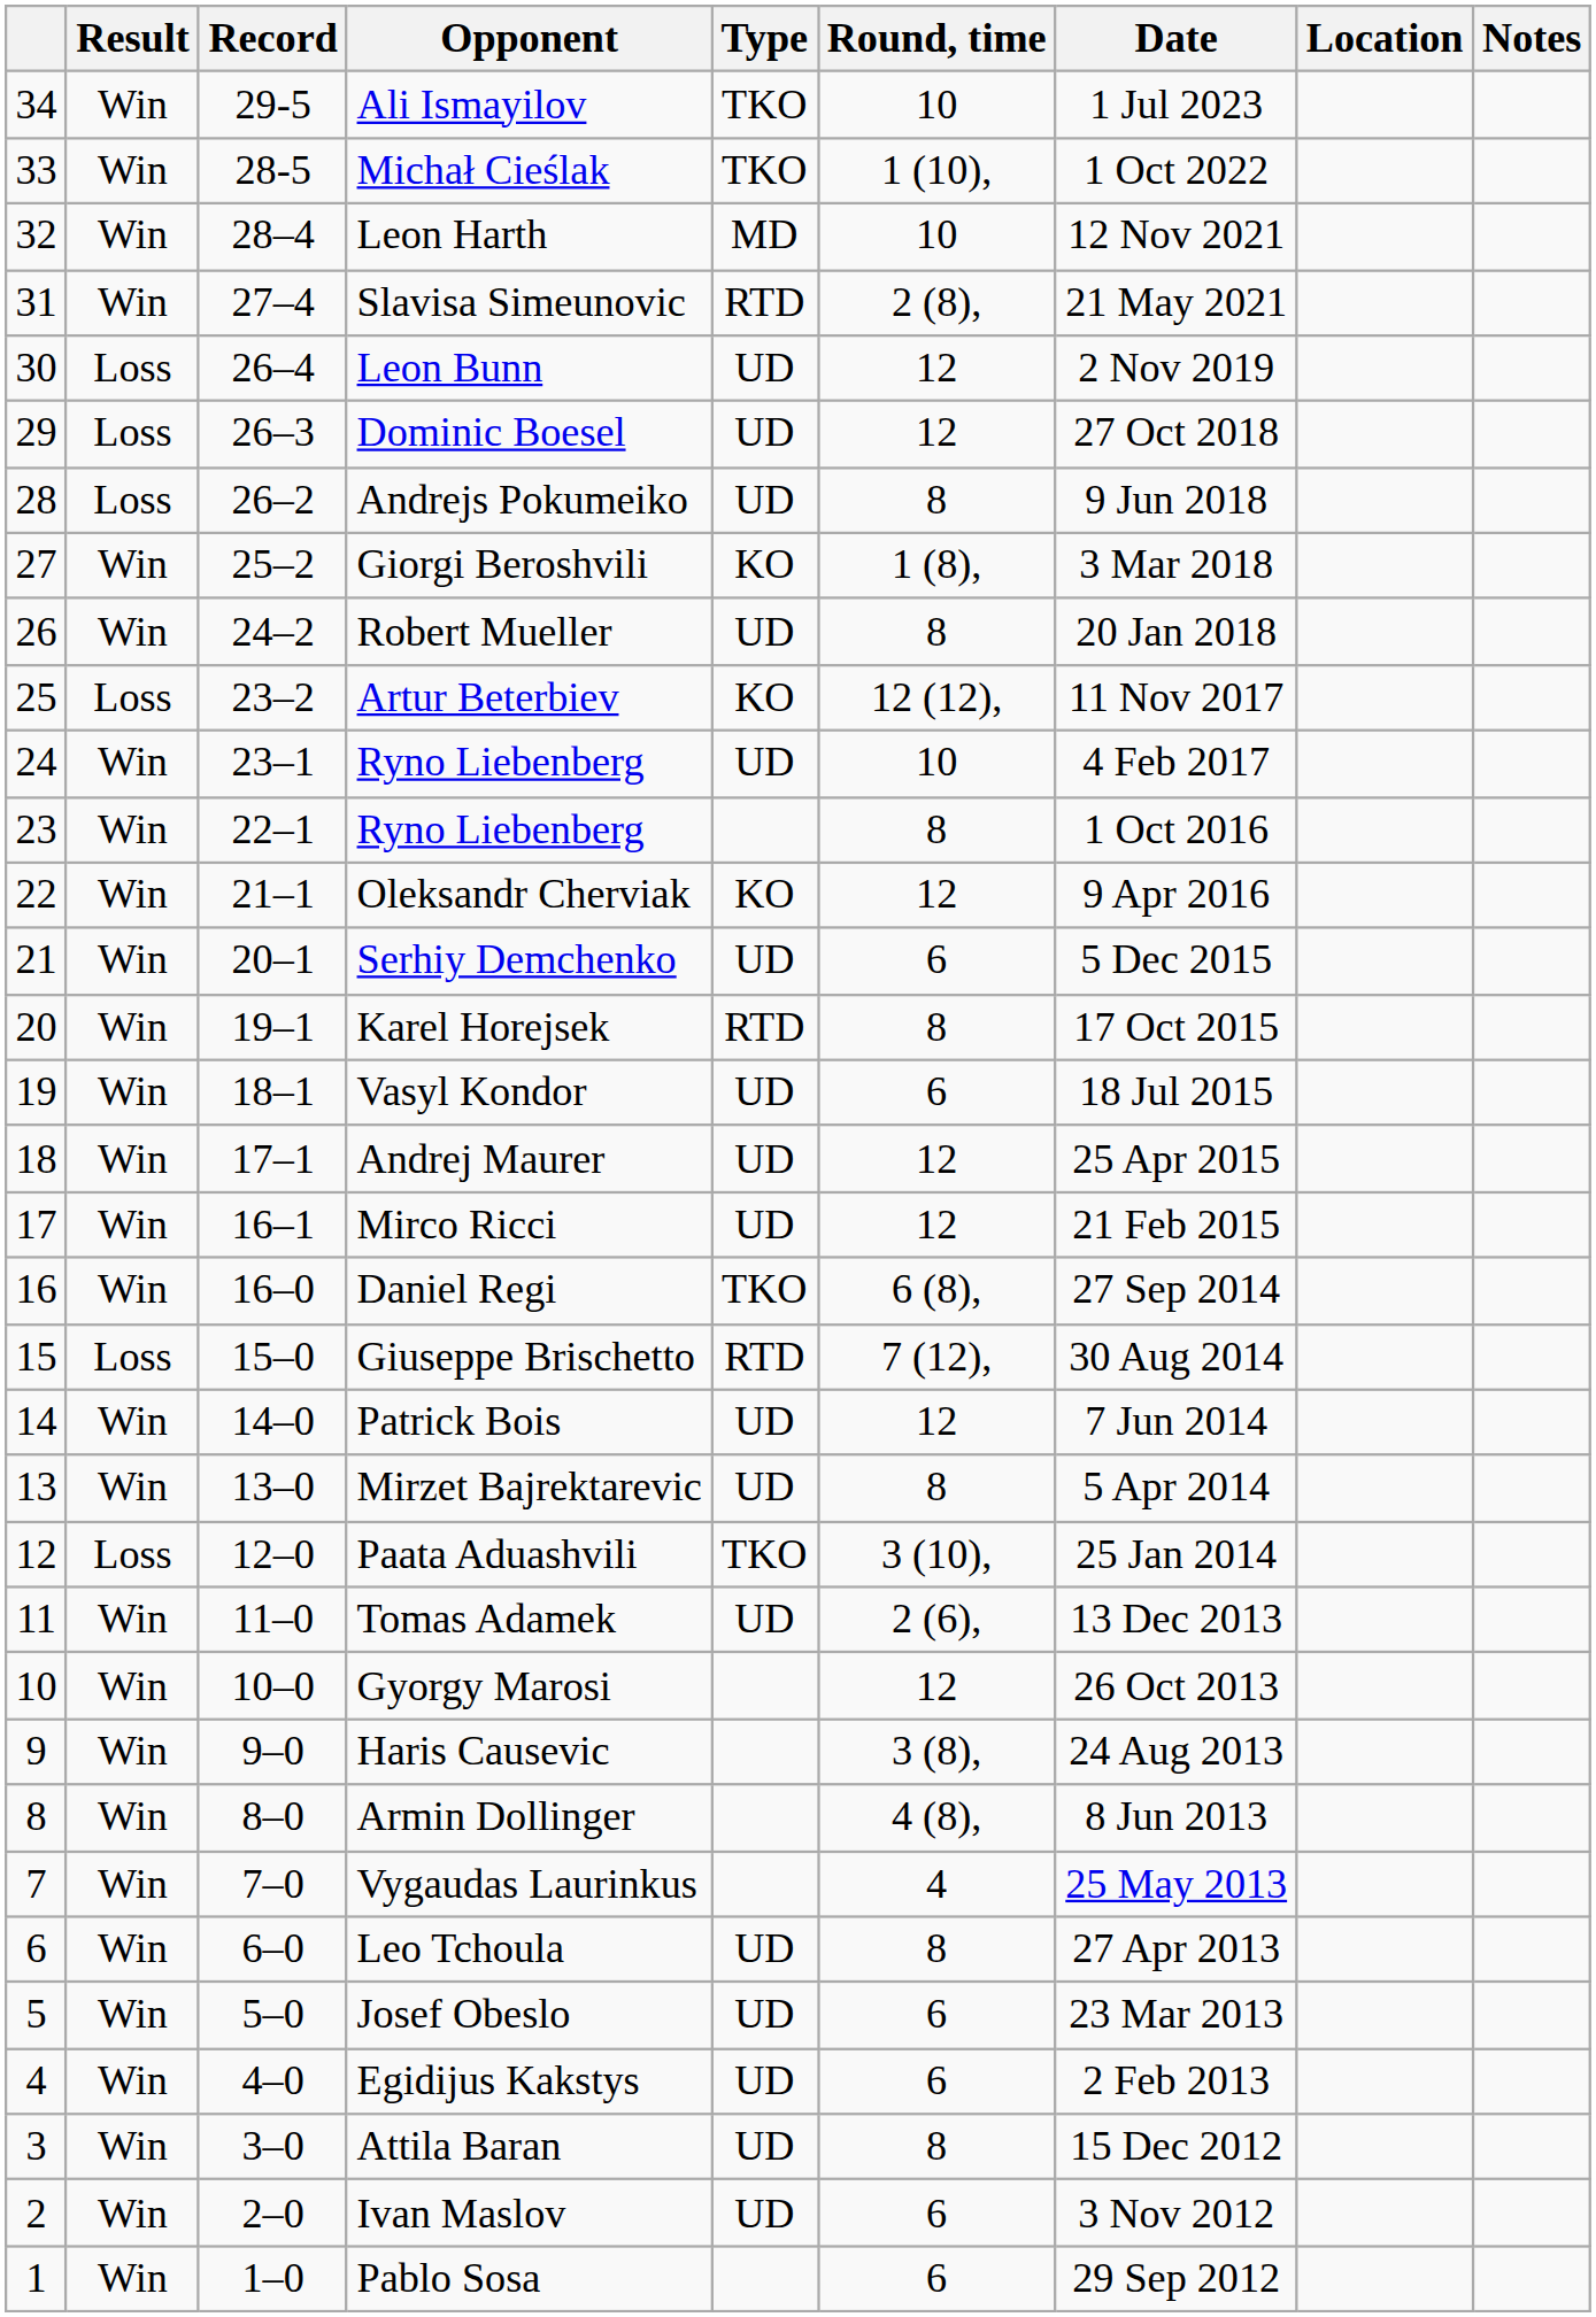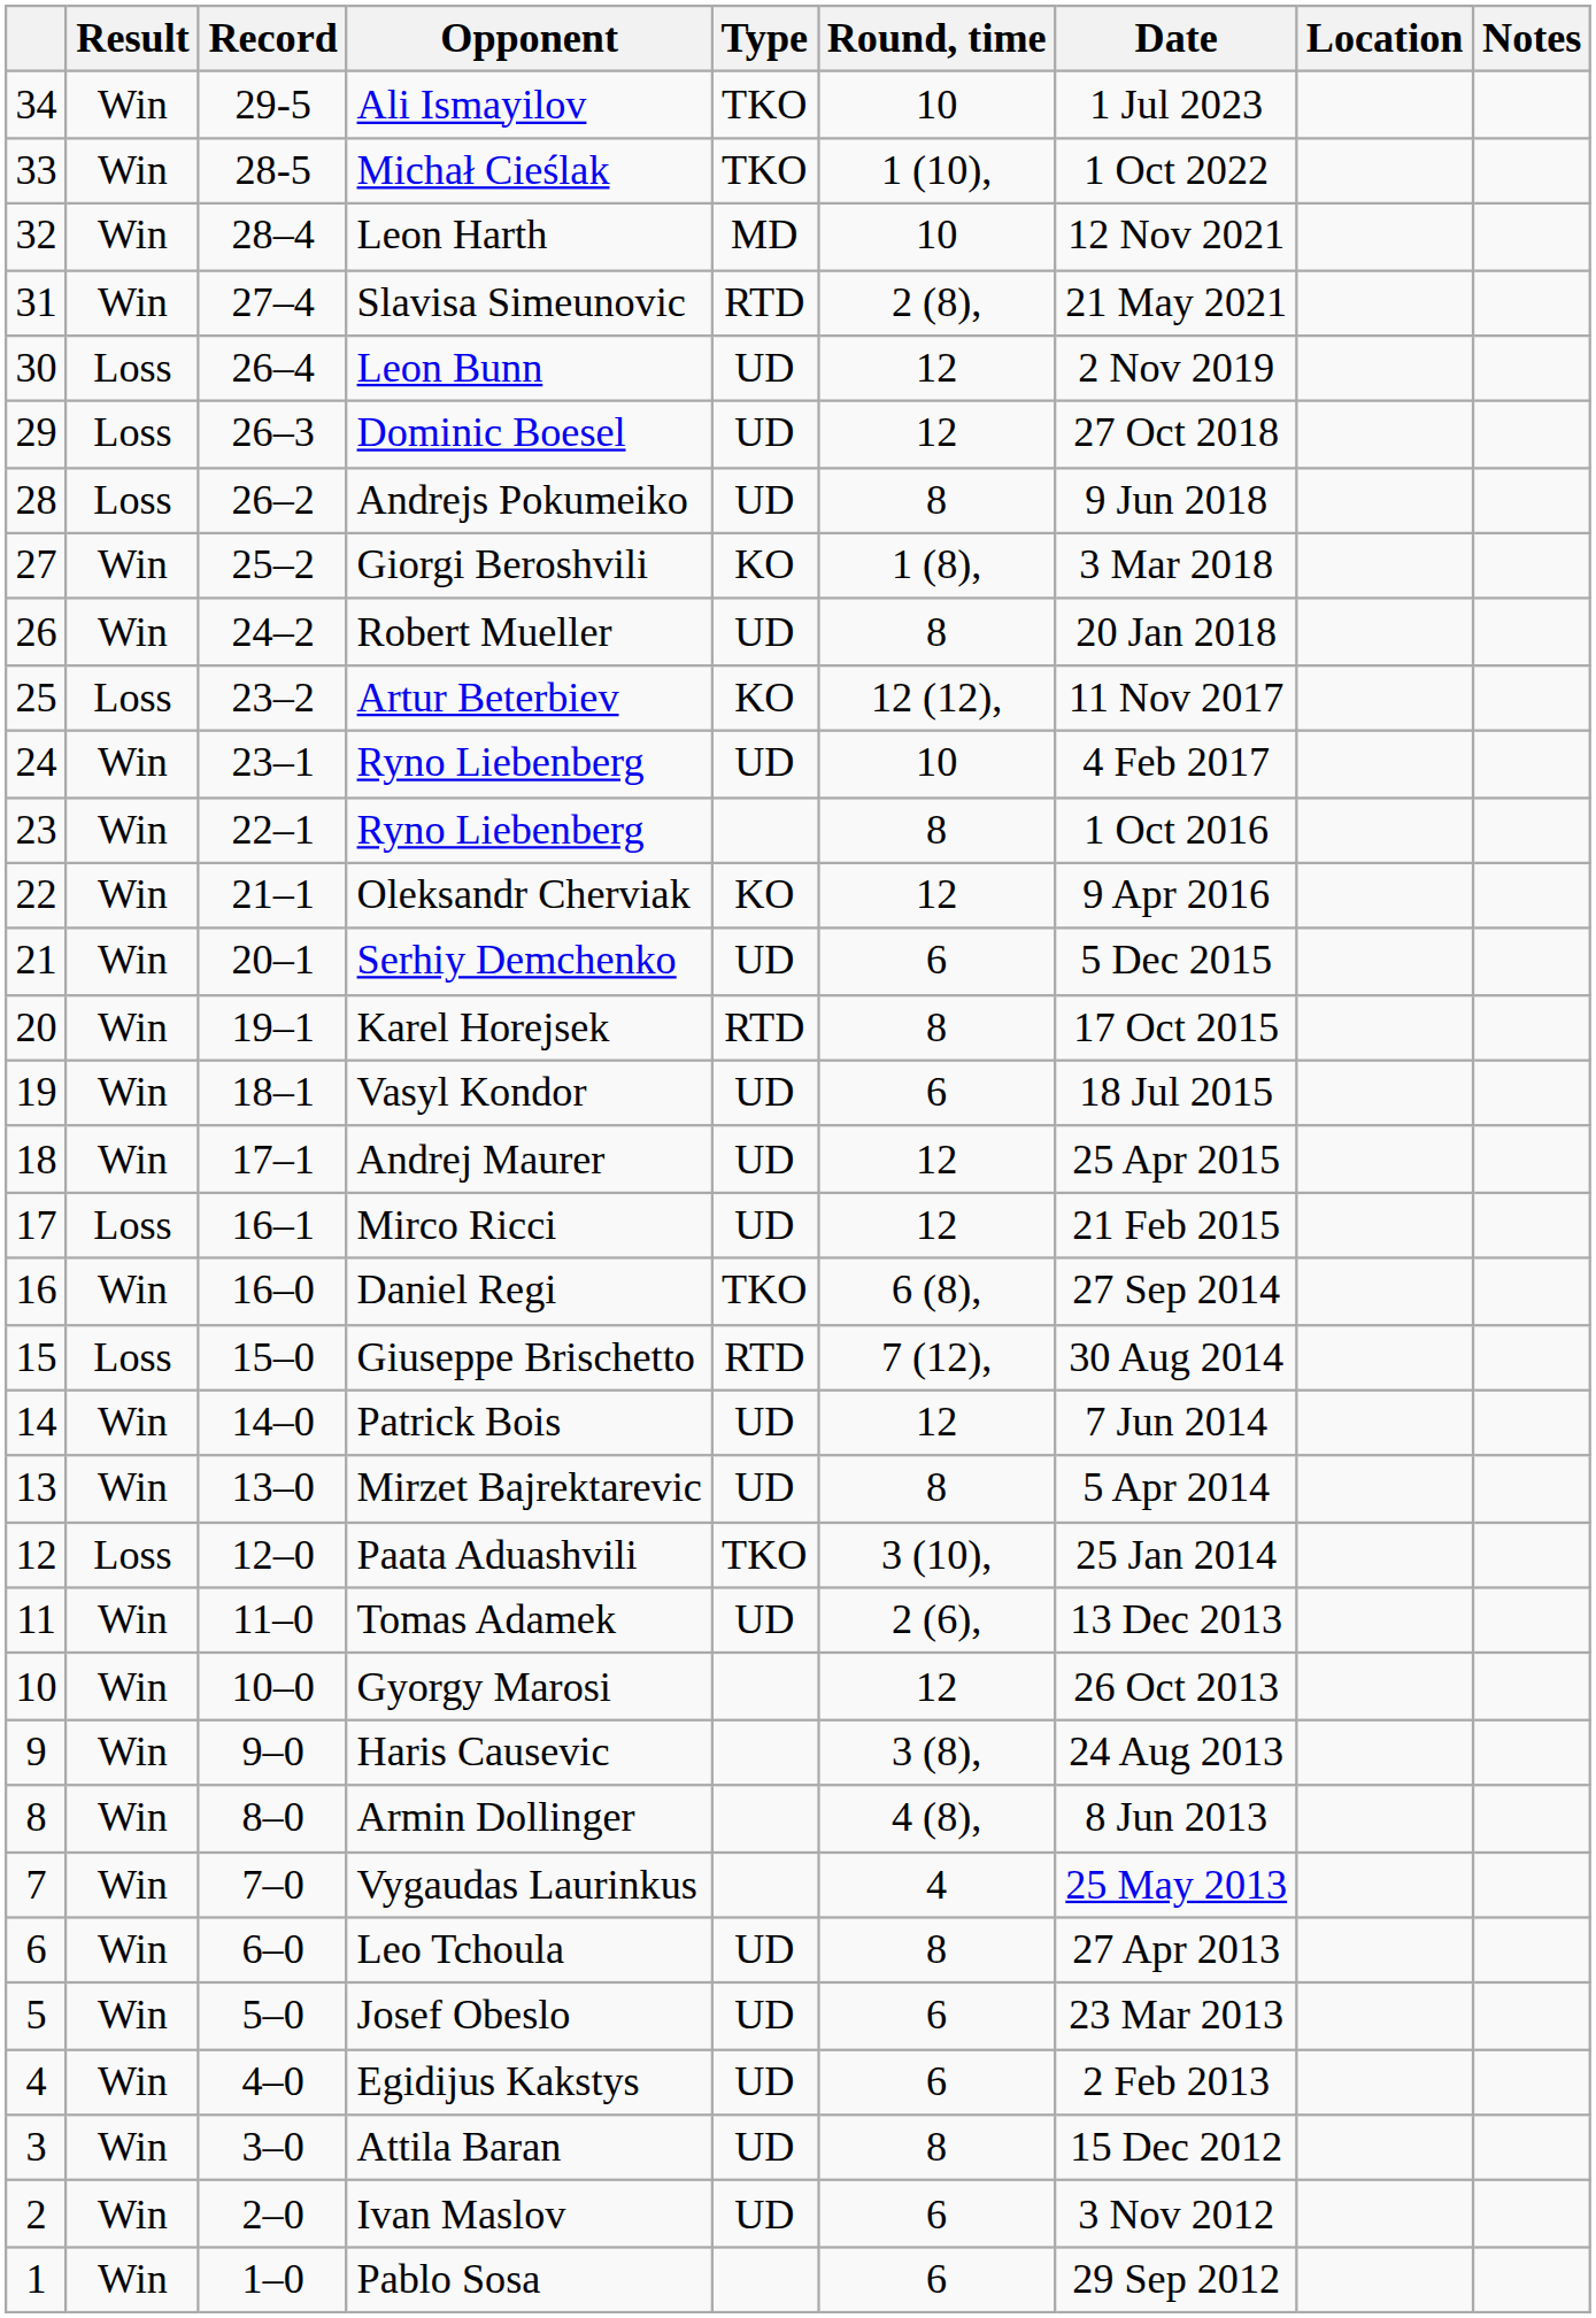Mirco Ricci | Result: Win -> Loss
